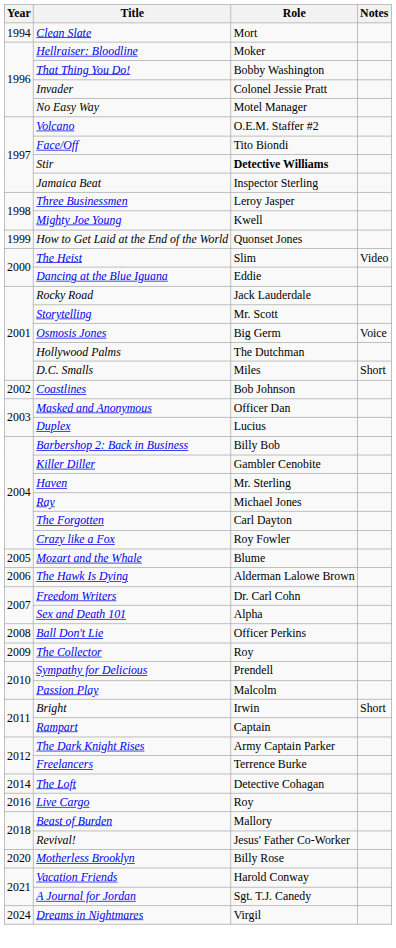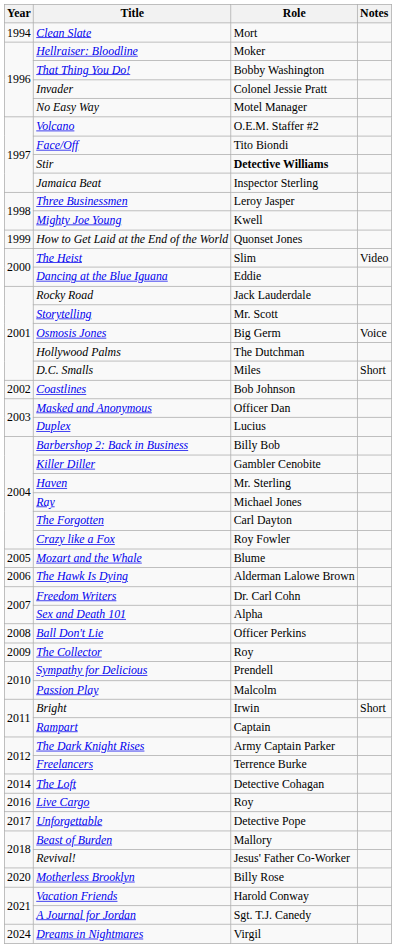+ row: 2017 | Unforgettable | Detective Pope
